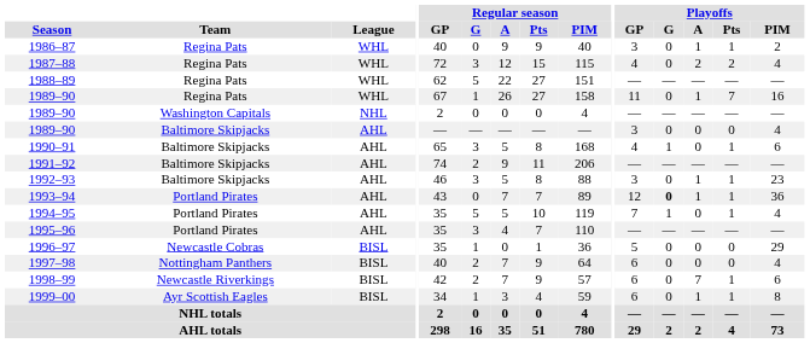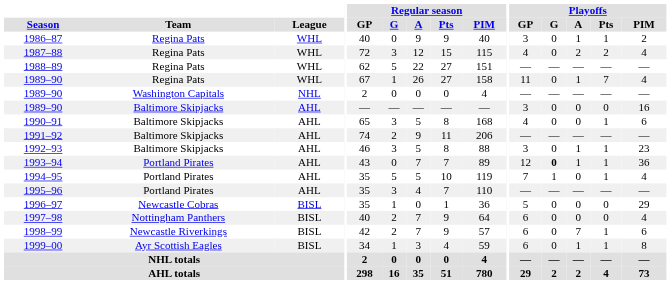1989–90 / Regina Pats | Playoffs / PIM: 16 -> 4
1989–90 / Baltimore Skipjacks | Playoffs / PIM: 4 -> 16
1990–91 | Playoffs / G: 1 -> 0
